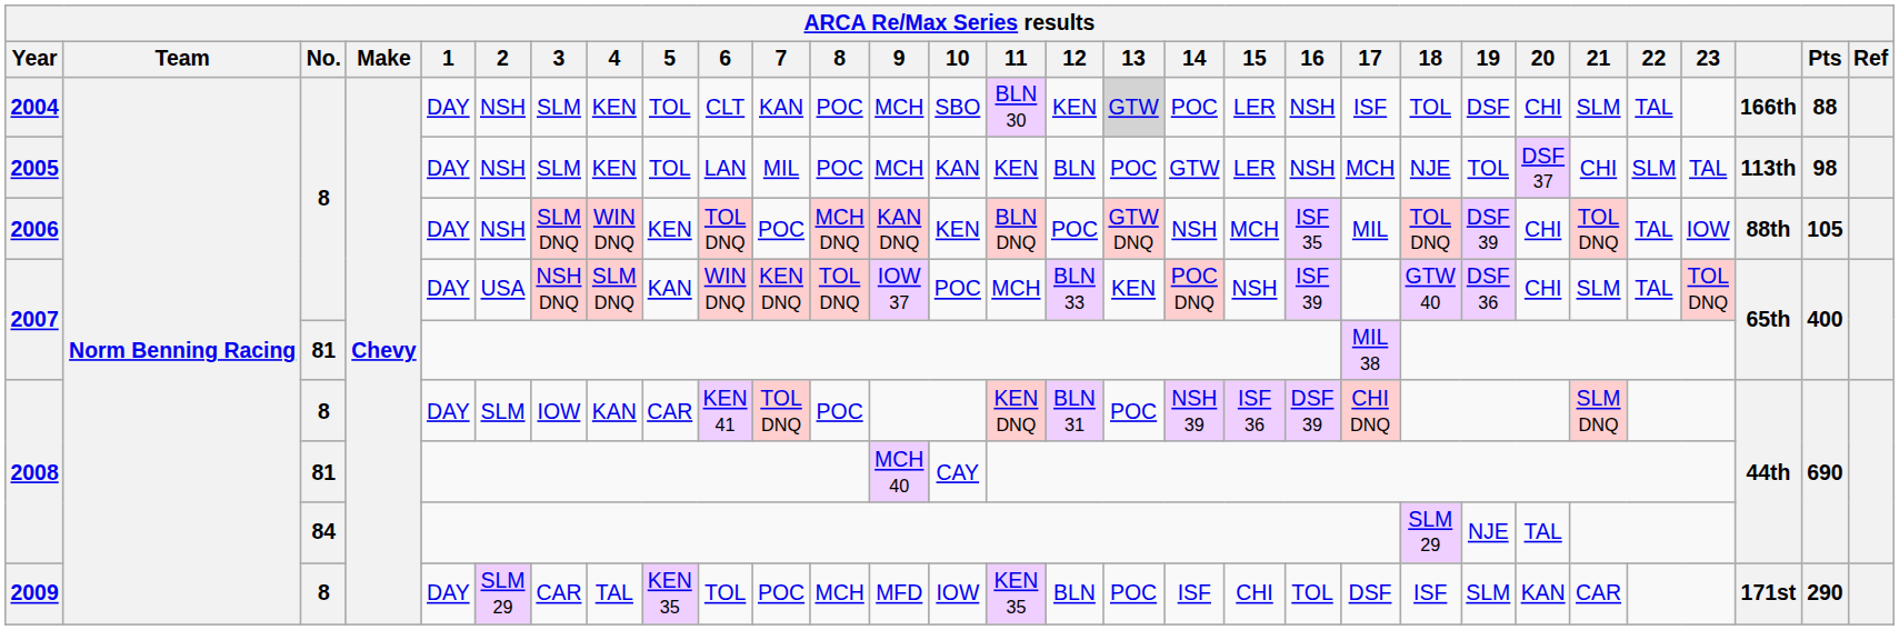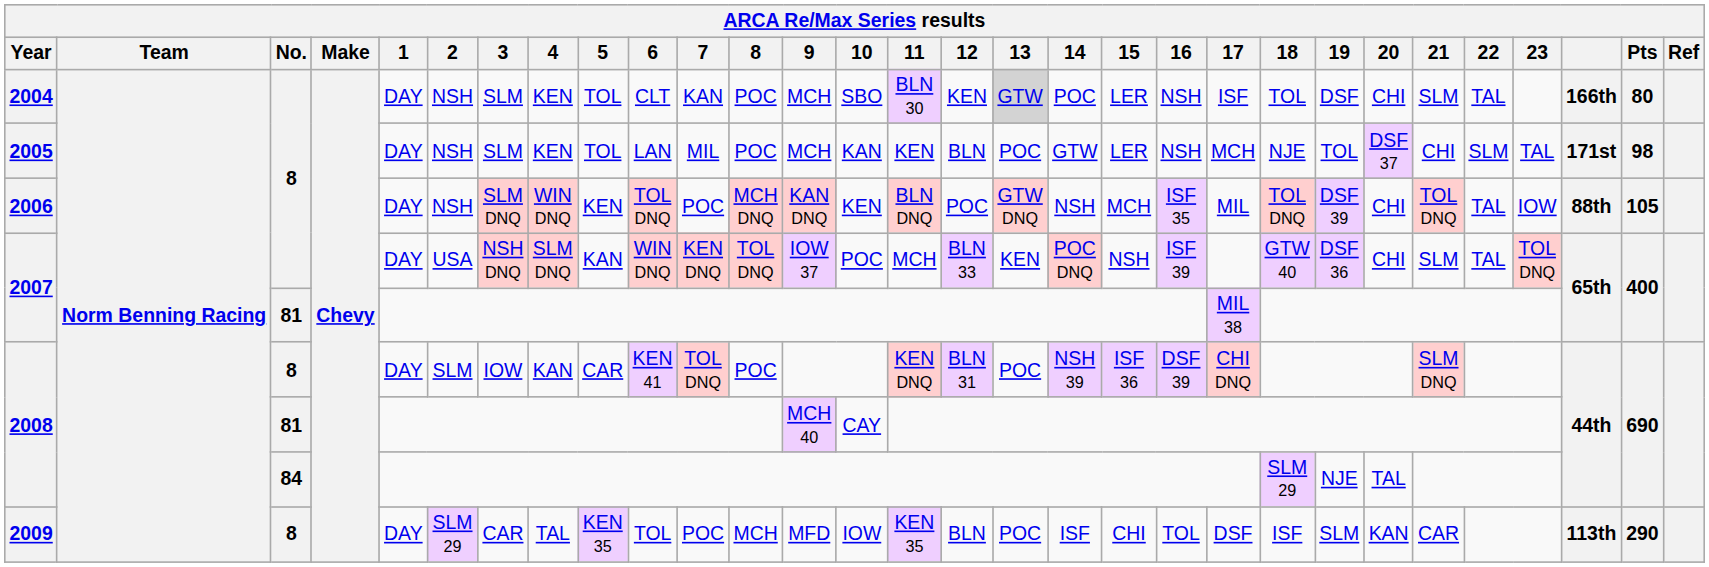2004 | Pts: 88 -> 80
2005 | column 28: 113th -> 171st
2009 | column 28: 171st -> 113th
